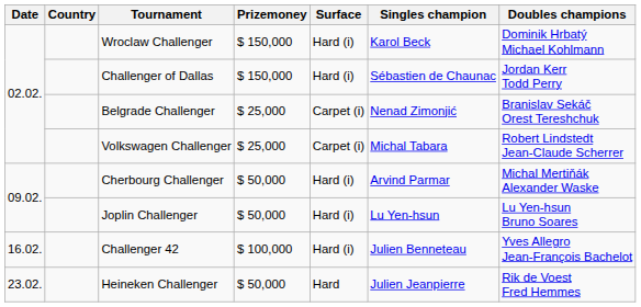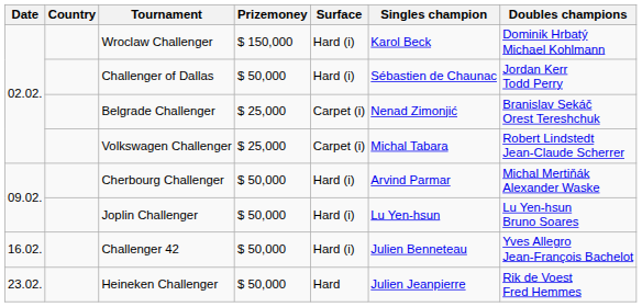Challenger of Dallas | Prizemoney: $ 150,000 -> $ 50,000
Challenger 42 | Prizemoney: $ 100,000 -> $ 50,000
